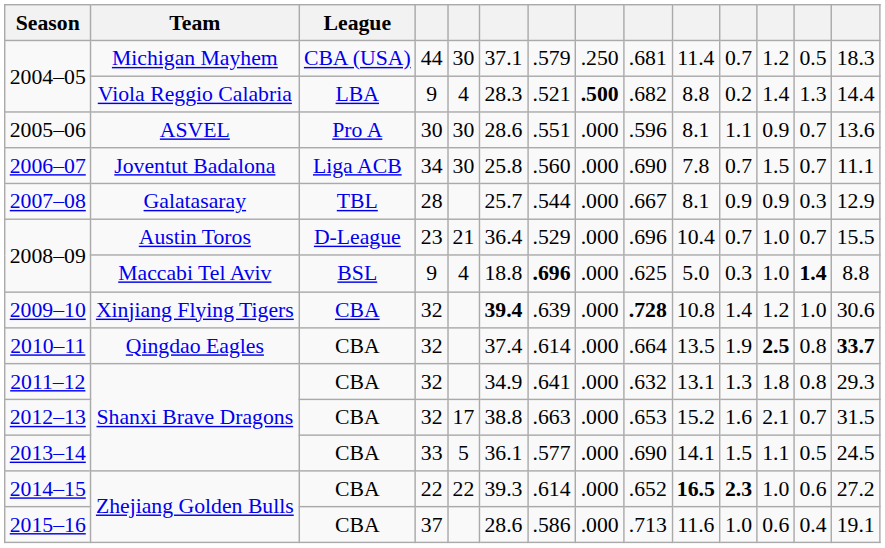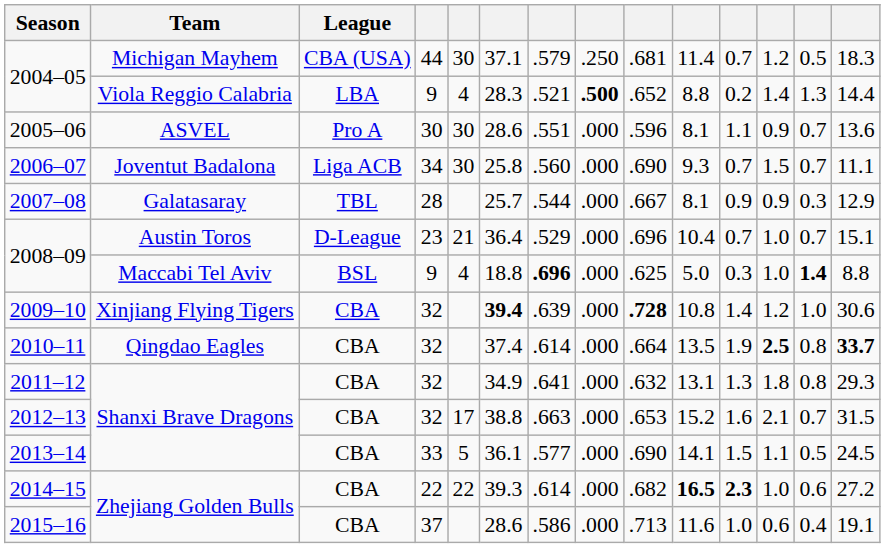2004–05 / Viola Reggio Calabria | column 9: .682 -> .652
2006–07 | column 10: 7.8 -> 9.3
2008–09 / Austin Toros | column 14: 15.5 -> 15.1
2014–15 | column 9: .652 -> .682
